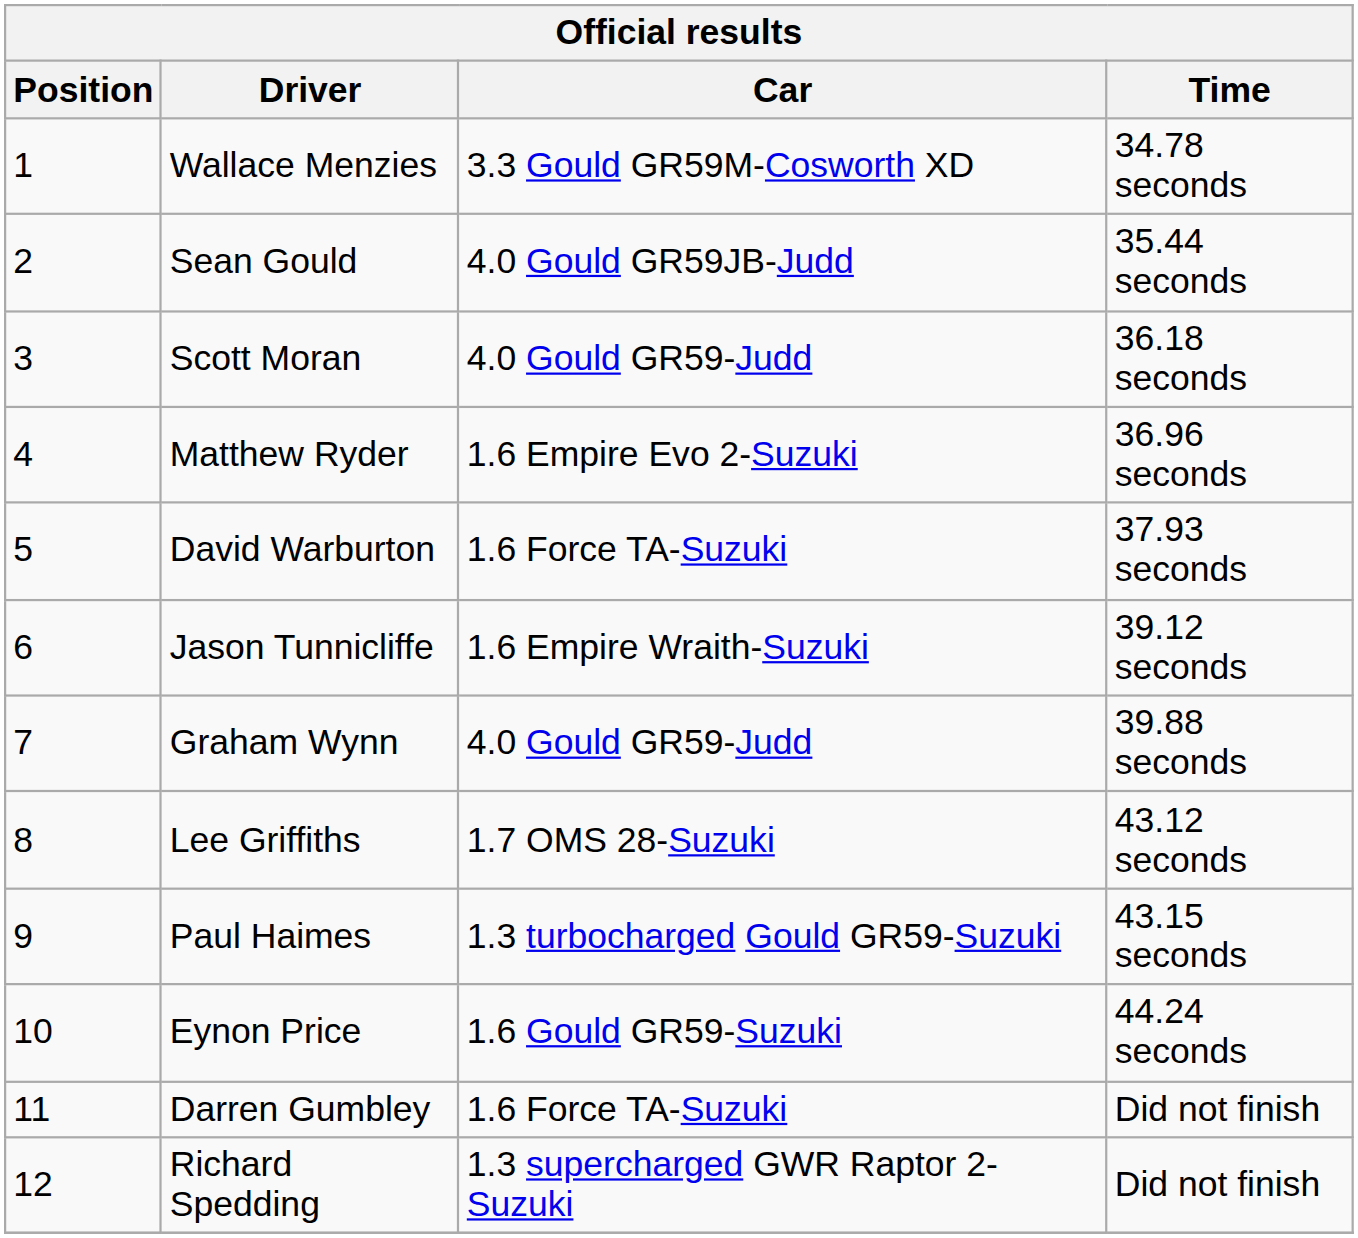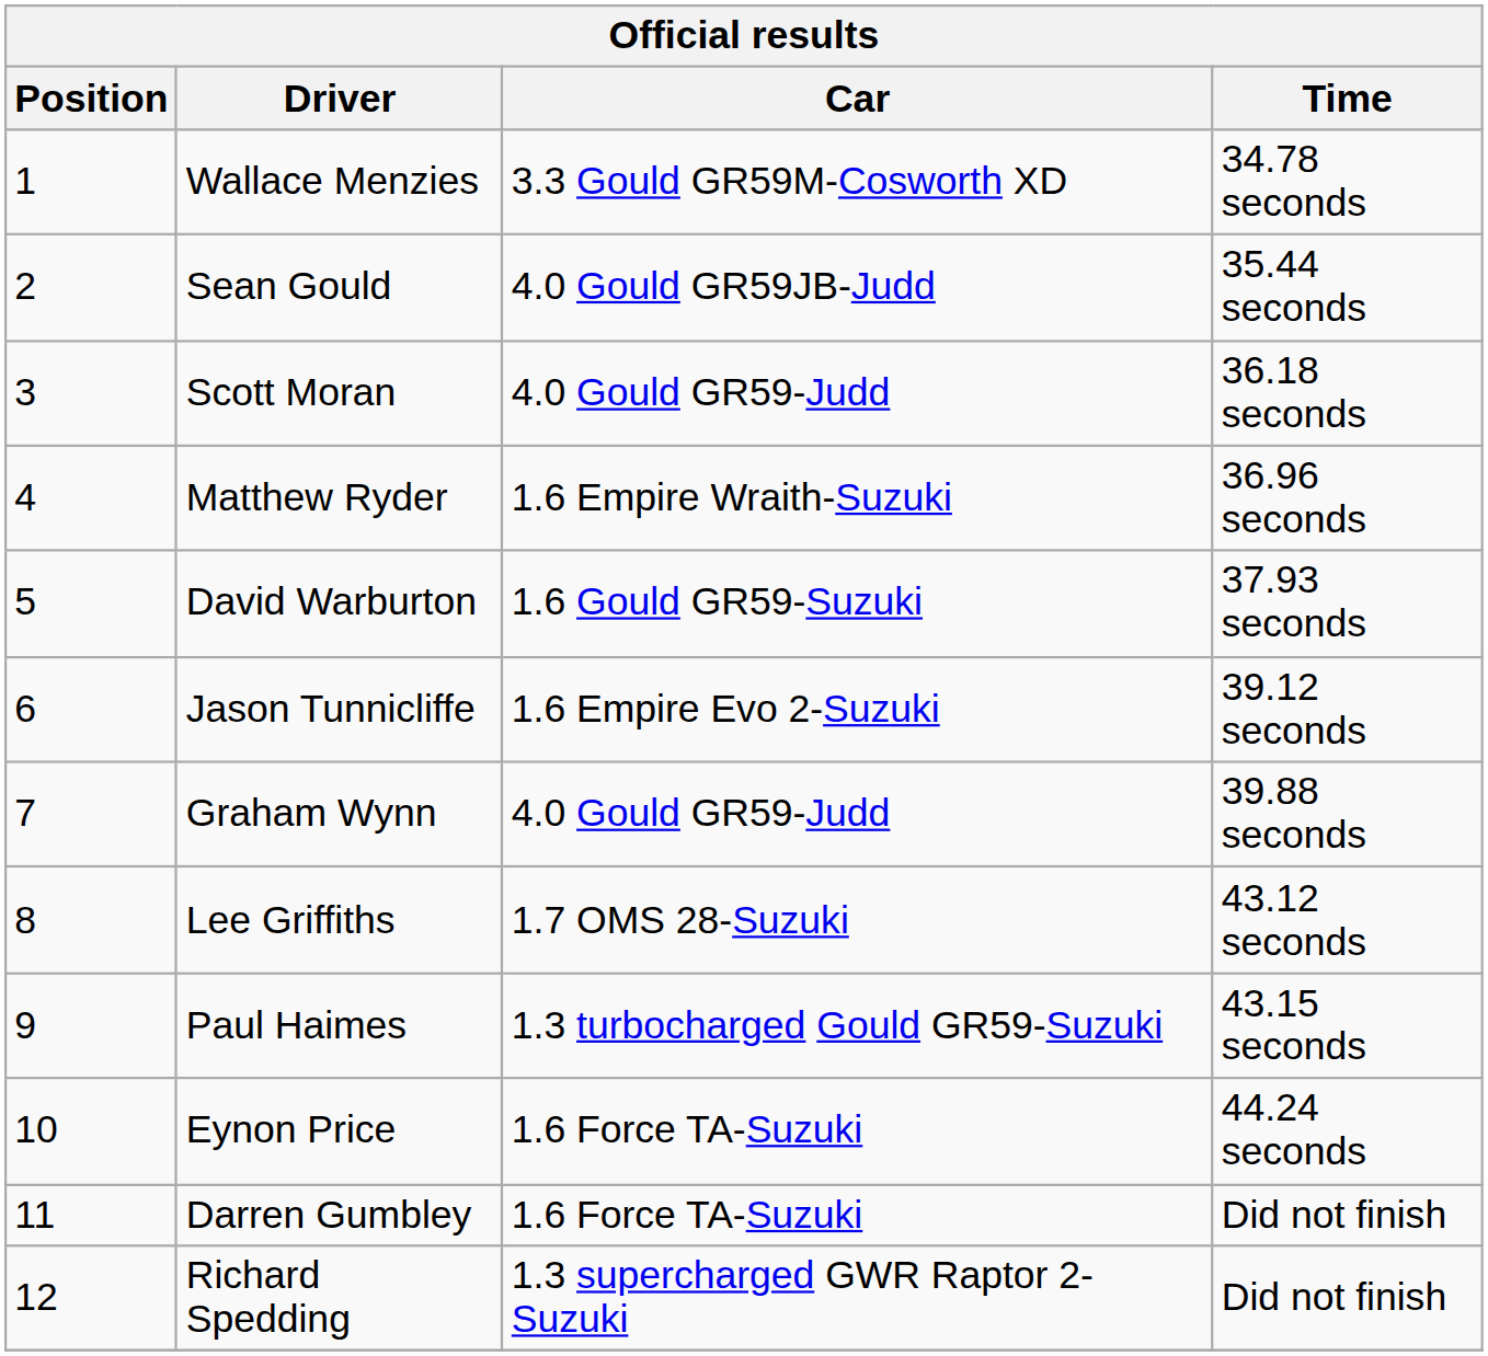Matthew Ryder | Car: 1.6 Empire Evo 2-Suzuki -> 1.6 Empire Wraith-Suzuki
David Warburton | Car: 1.6 Force TA-Suzuki -> 1.6 Gould GR59-Suzuki
Jason Tunnicliffe | Car: 1.6 Empire Wraith-Suzuki -> 1.6 Empire Evo 2-Suzuki
Eynon Price | Car: 1.6 Gould GR59-Suzuki -> 1.6 Force TA-Suzuki
